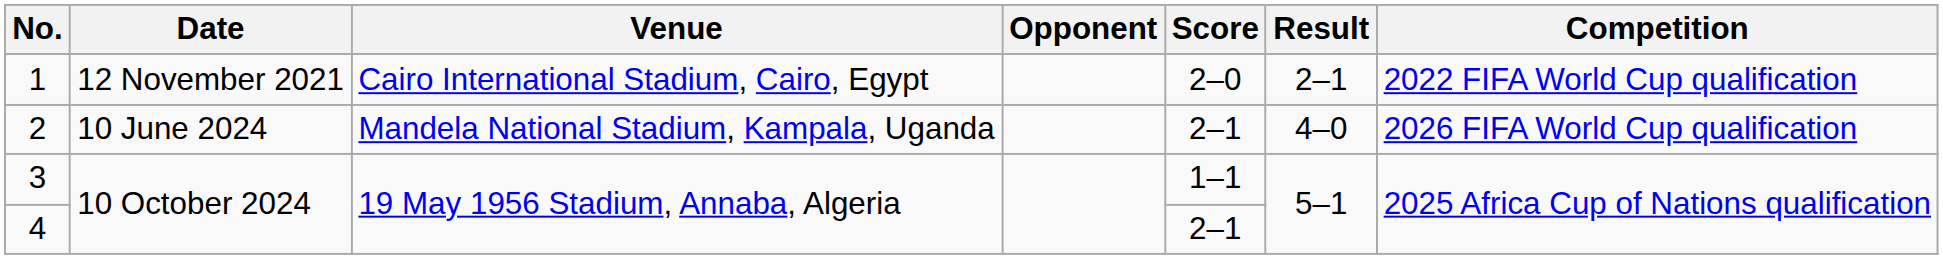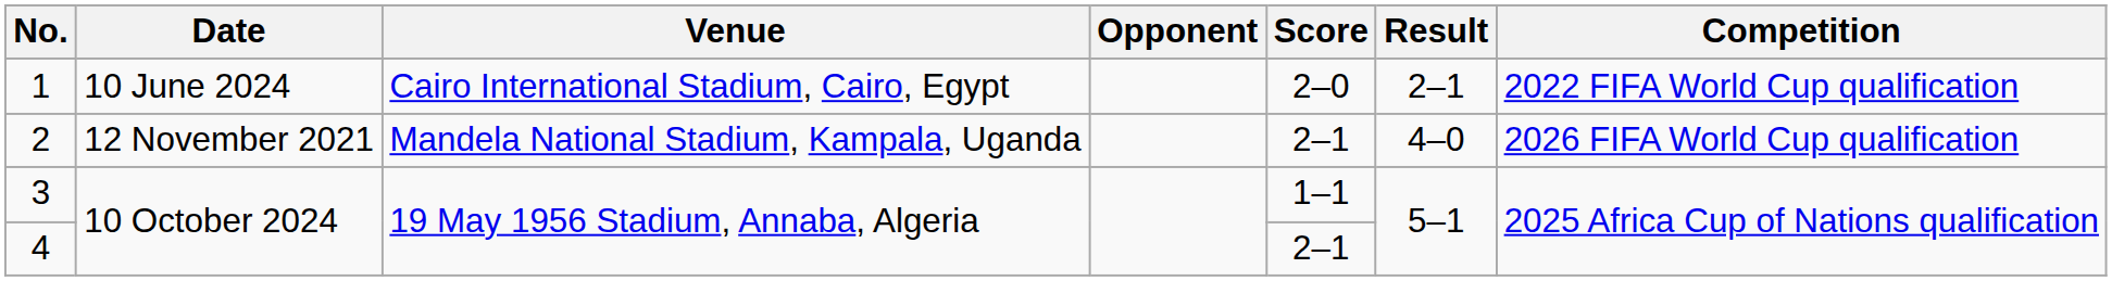1 | Date: 12 November 2021 -> 10 June 2024
2 | Date: 10 June 2024 -> 12 November 2021
